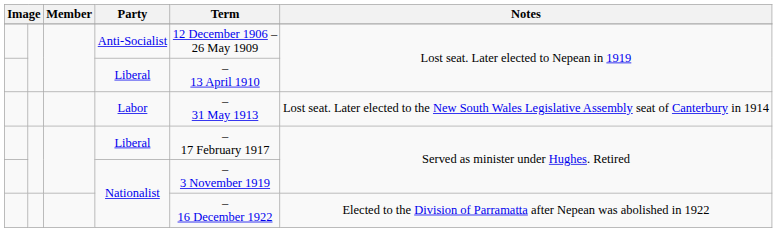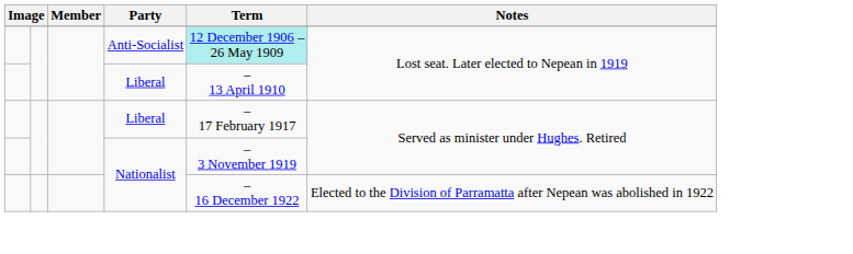Anti-Socialist | Term: no background -> paleturquoise background
- row: Labor | – 31 May 1913 | Lost seat. Later elected to the New South Wales Legislative Assembly seat of Canterbury in 1914
